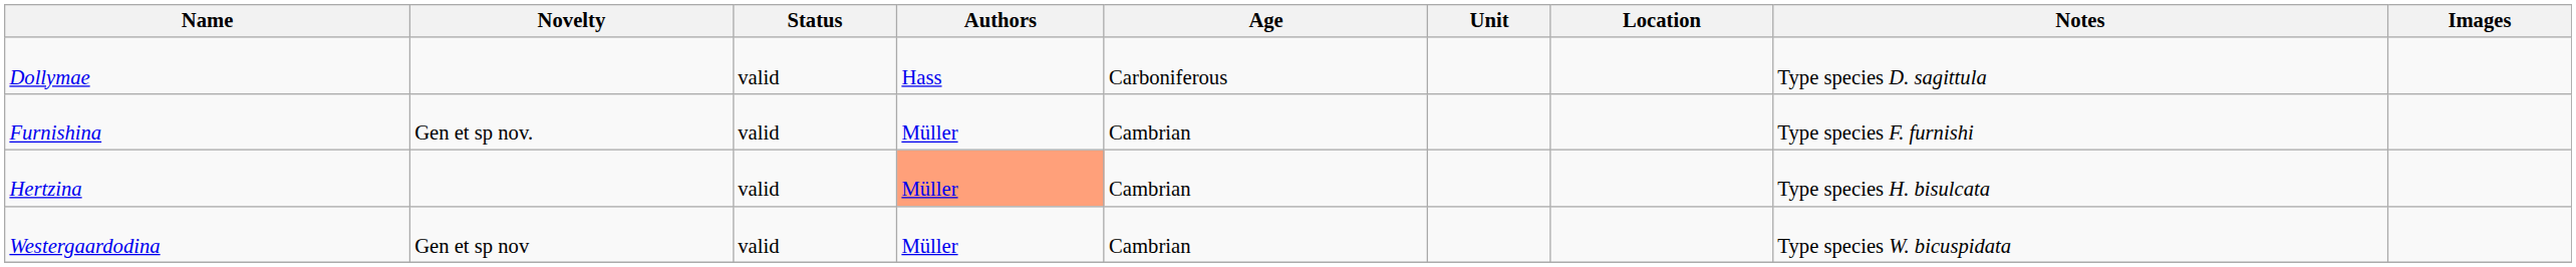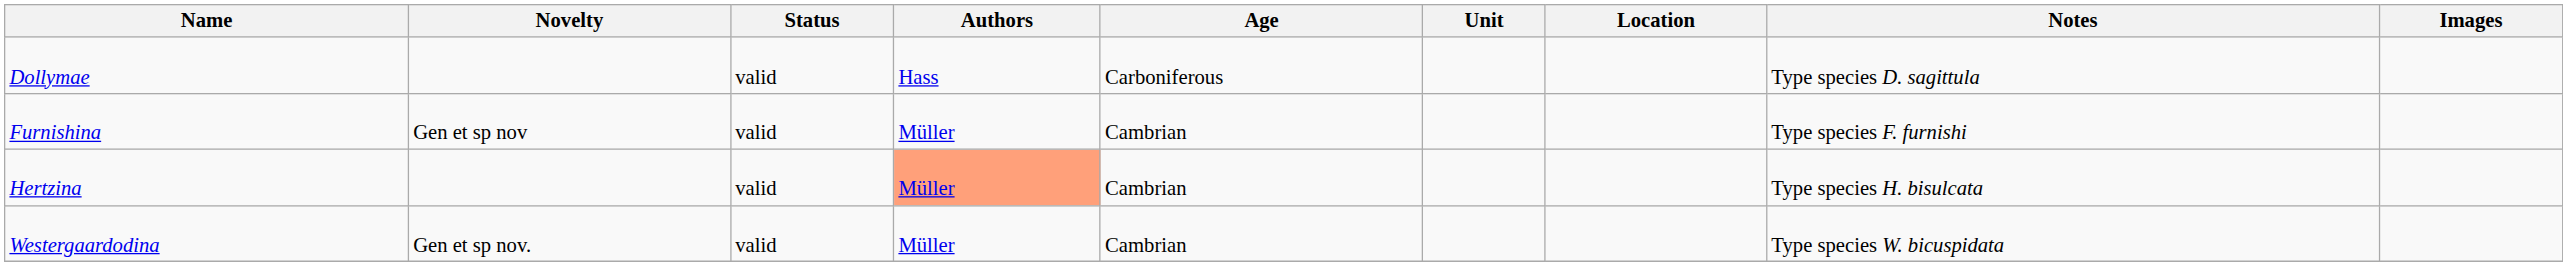Furnishina | Novelty: Gen et sp nov. -> Gen et sp nov
Westergaardodina | Novelty: Gen et sp nov -> Gen et sp nov.
